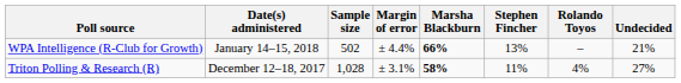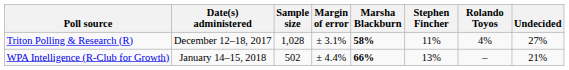rows swapped: WPA Intelligence (R-Club for Growth) <-> Triton Polling & Research (R)
